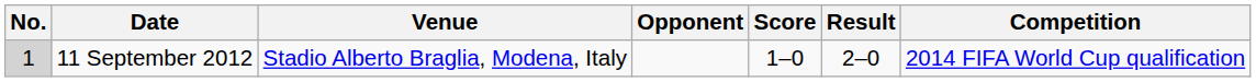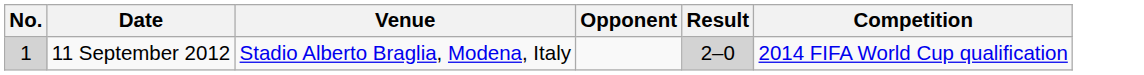- column: Score | 1–0
11 September 2012 | Result: no background -> lightgrey background
